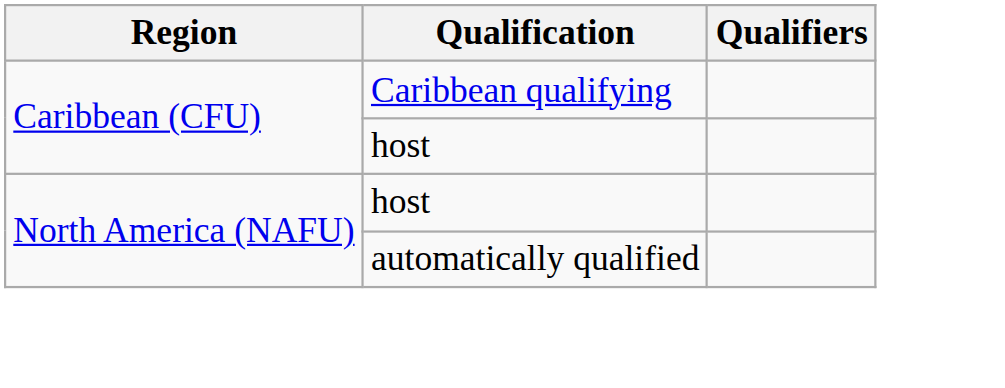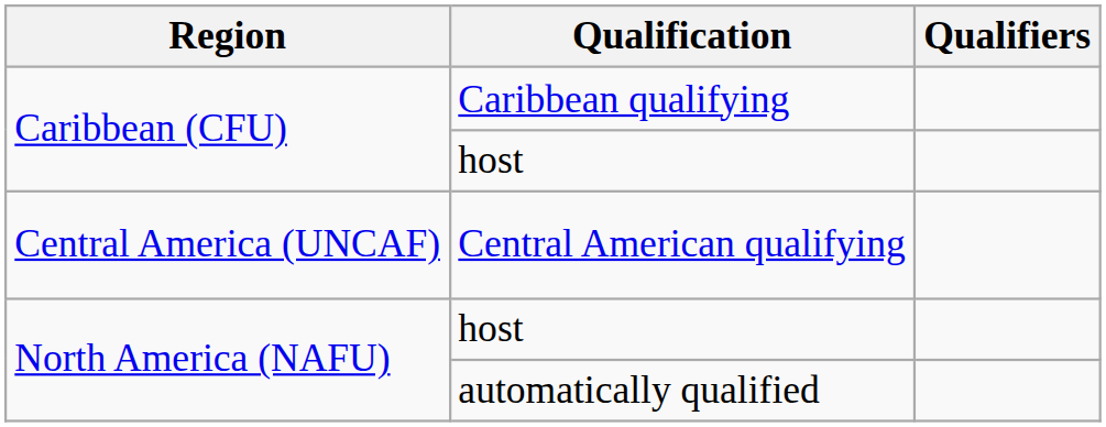+ row: Central America (UNCAF) | Central American qualifying
